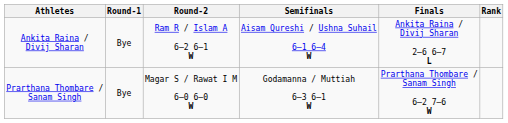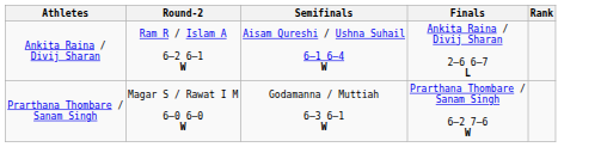- column: Round-1 | Bye | Bye
